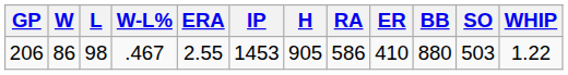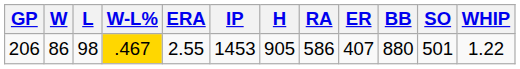206 | W-L%: no background -> gold background
206 | ER: 410 -> 407
206 | SO: 503 -> 501
